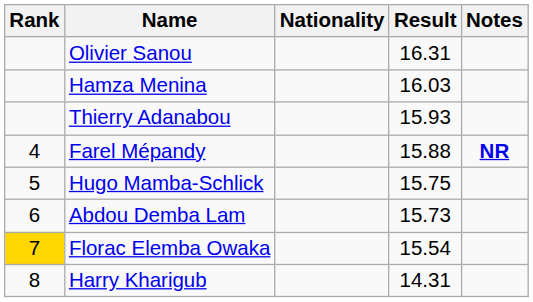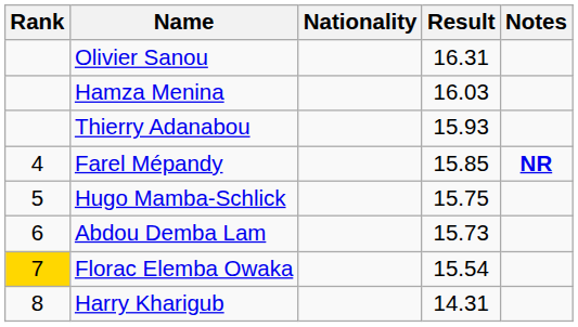Farel Mépandy | Result: 15.88 -> 15.85
